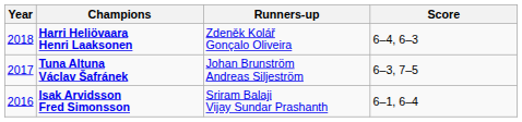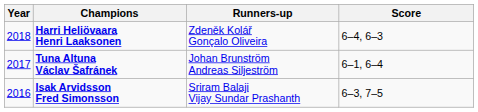Tuna Altuna Václav Šafránek | Score: 6–3, 7–5 -> 6–1, 6–4
Isak Arvidsson Fred Simonsson | Score: 6–1, 6–4 -> 6–3, 7–5
